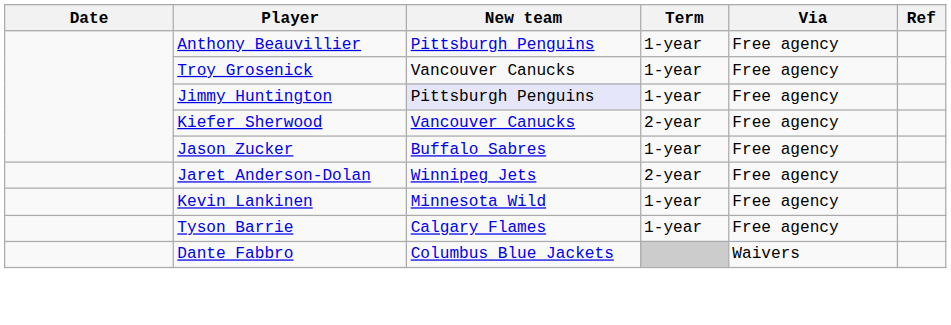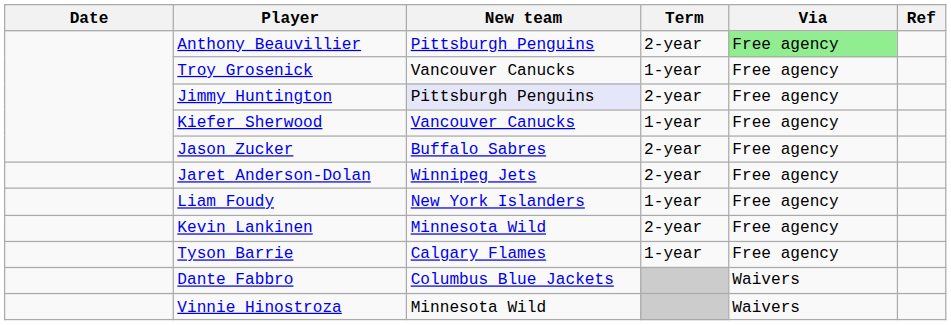Anthony Beauvillier | Term: 1-year -> 2-year
Anthony Beauvillier | Via: no background -> lightgreen background
Jimmy Huntington | Term: 1-year -> 2-year
Kiefer Sherwood | Term: 2-year -> 1-year
Jason Zucker | Term: 1-year -> 2-year
+ row: Liam Foudy | New York Islanders | 1-year | Free agency
Kevin Lankinen | Term: 1-year -> 2-year
+ row: Vinnie Hinostroza | Minnesota Wild | Waivers
